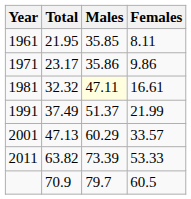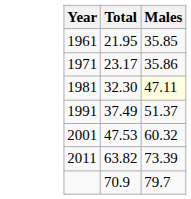- column: Females | 8.11 | 9.86 | 16.61 | 21.99 | 33.57 | 53.33 | 60.5
1981 | Total: 32.32 -> 32.30
2001 | Total: 47.13 -> 47.53
2001 | Males: 60.29 -> 60.32
